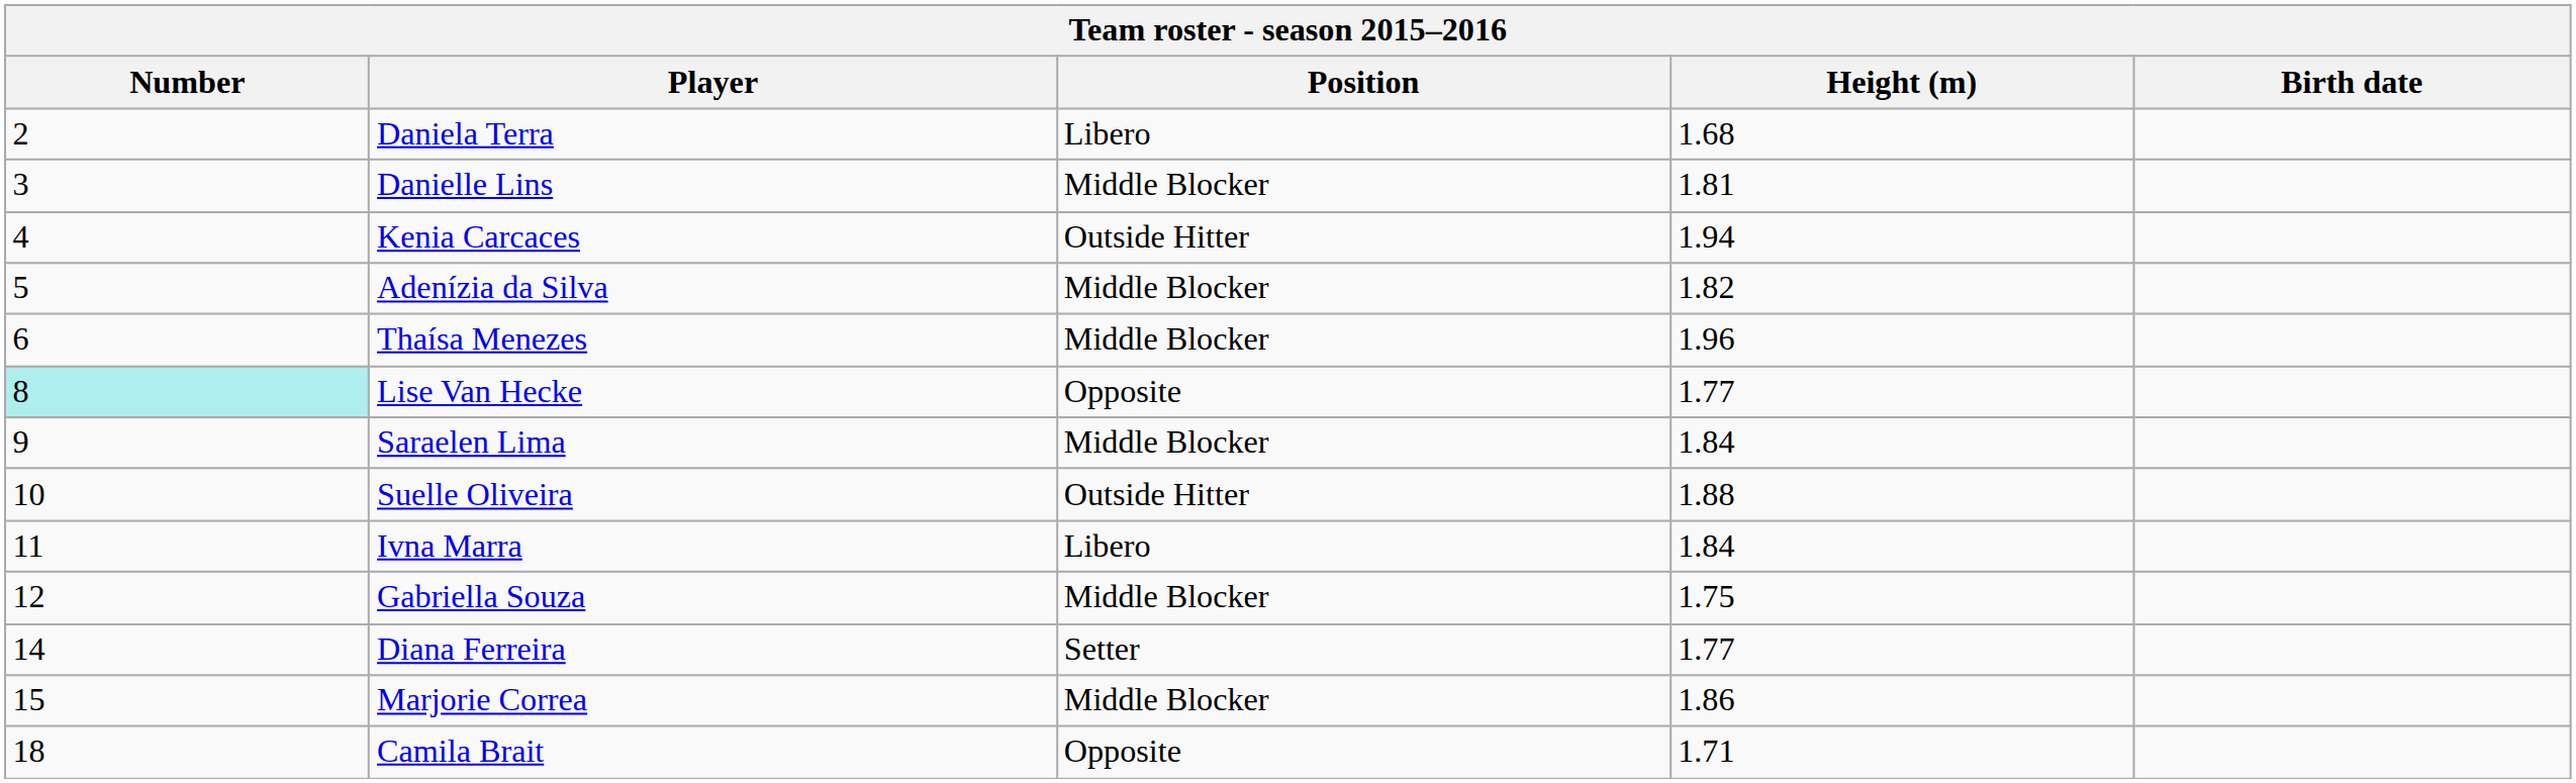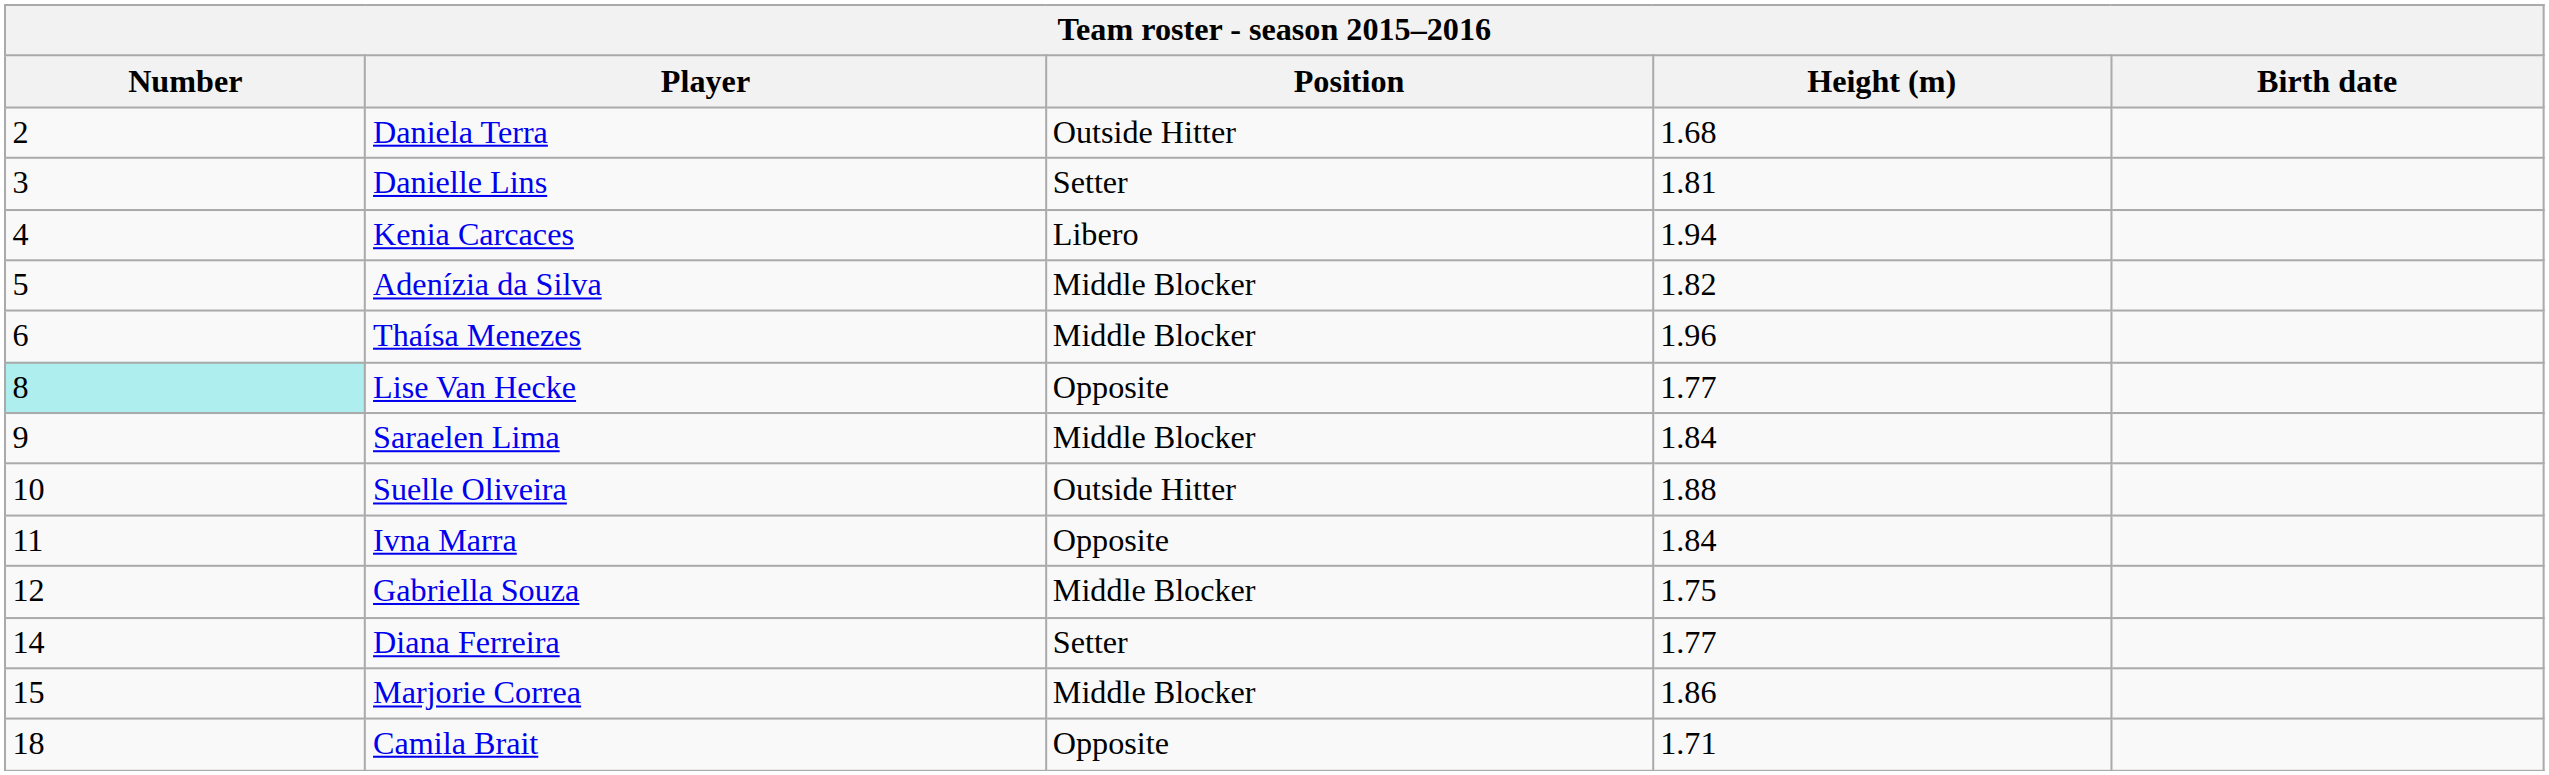Daniela Terra | Position: Libero -> Outside Hitter
Danielle Lins | Position: Middle Blocker -> Setter
Kenia Carcaces | Position: Outside Hitter -> Libero
Ivna Marra | Position: Libero -> Opposite
